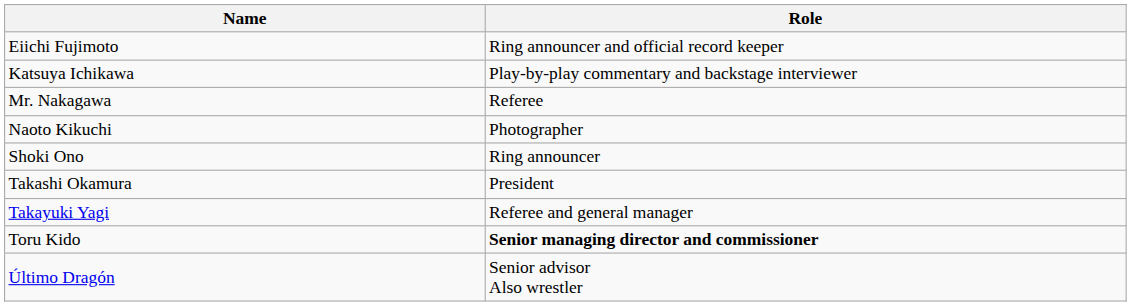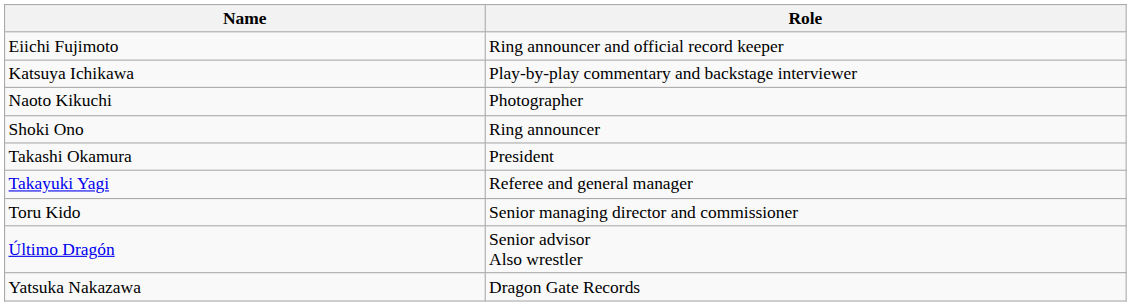- row: Mr. Nakagawa | Referee
Toru Kido | Role: bold -> normal
+ row: Yatsuka Nakazawa | Dragon Gate Records
